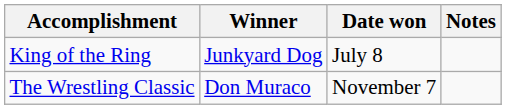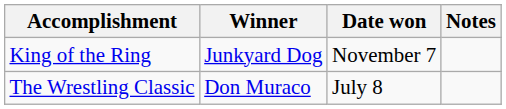King of the Ring | Date won: July 8 -> November 7
The Wrestling Classic | Date won: November 7 -> July 8
